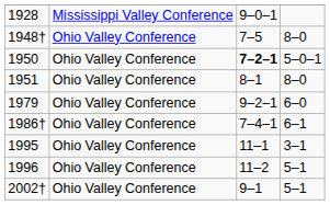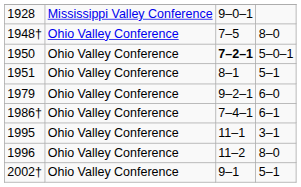1951 | column 4: 8–0 -> 5–1
1996 | column 4: 5–1 -> 8–0
